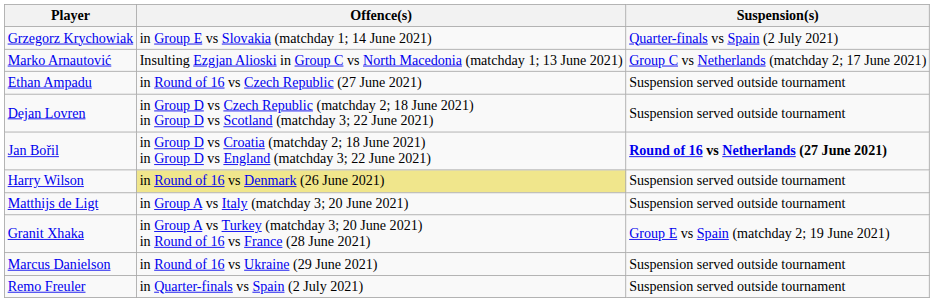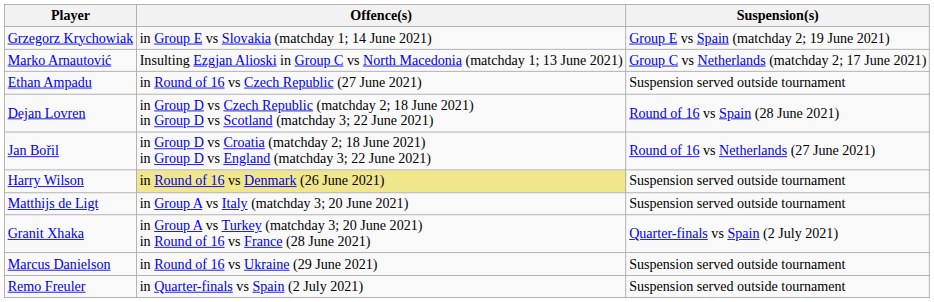Grzegorz Krychowiak | Suspension(s): Quarter-finals vs Spain (2 July 2021) -> Group E vs Spain (matchday 2; 19 June 2021)
Dejan Lovren | Suspension(s): Suspension served outside tournament -> Round of 16 vs Spain (28 June 2021)
Jan Bořil | Suspension(s): bold -> normal
Granit Xhaka | Suspension(s): Group E vs Spain (matchday 2; 19 June 2021) -> Quarter-finals vs Spain (2 July 2021)
